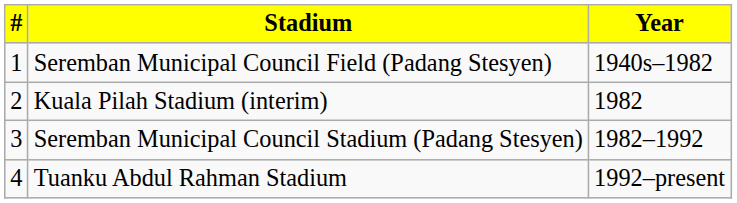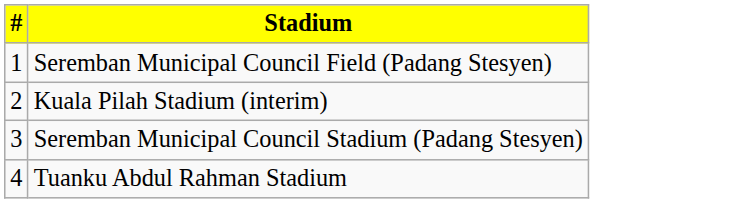- column: Year | 1940s–1982 | 1982 | 1982–1992 | 1992–present
